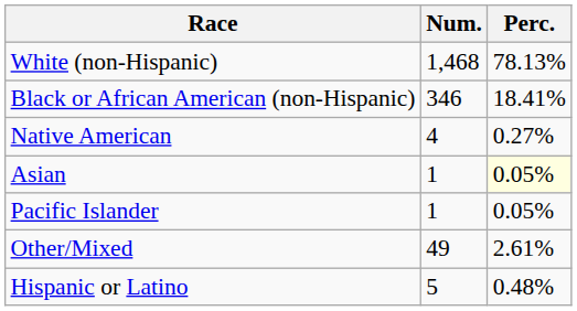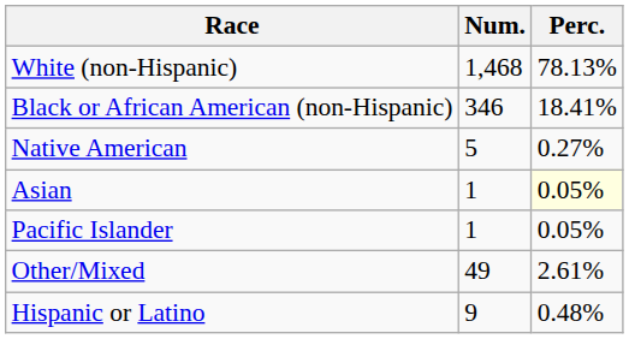Native American | Num.: 4 -> 5
Hispanic or Latino | Num.: 5 -> 9
